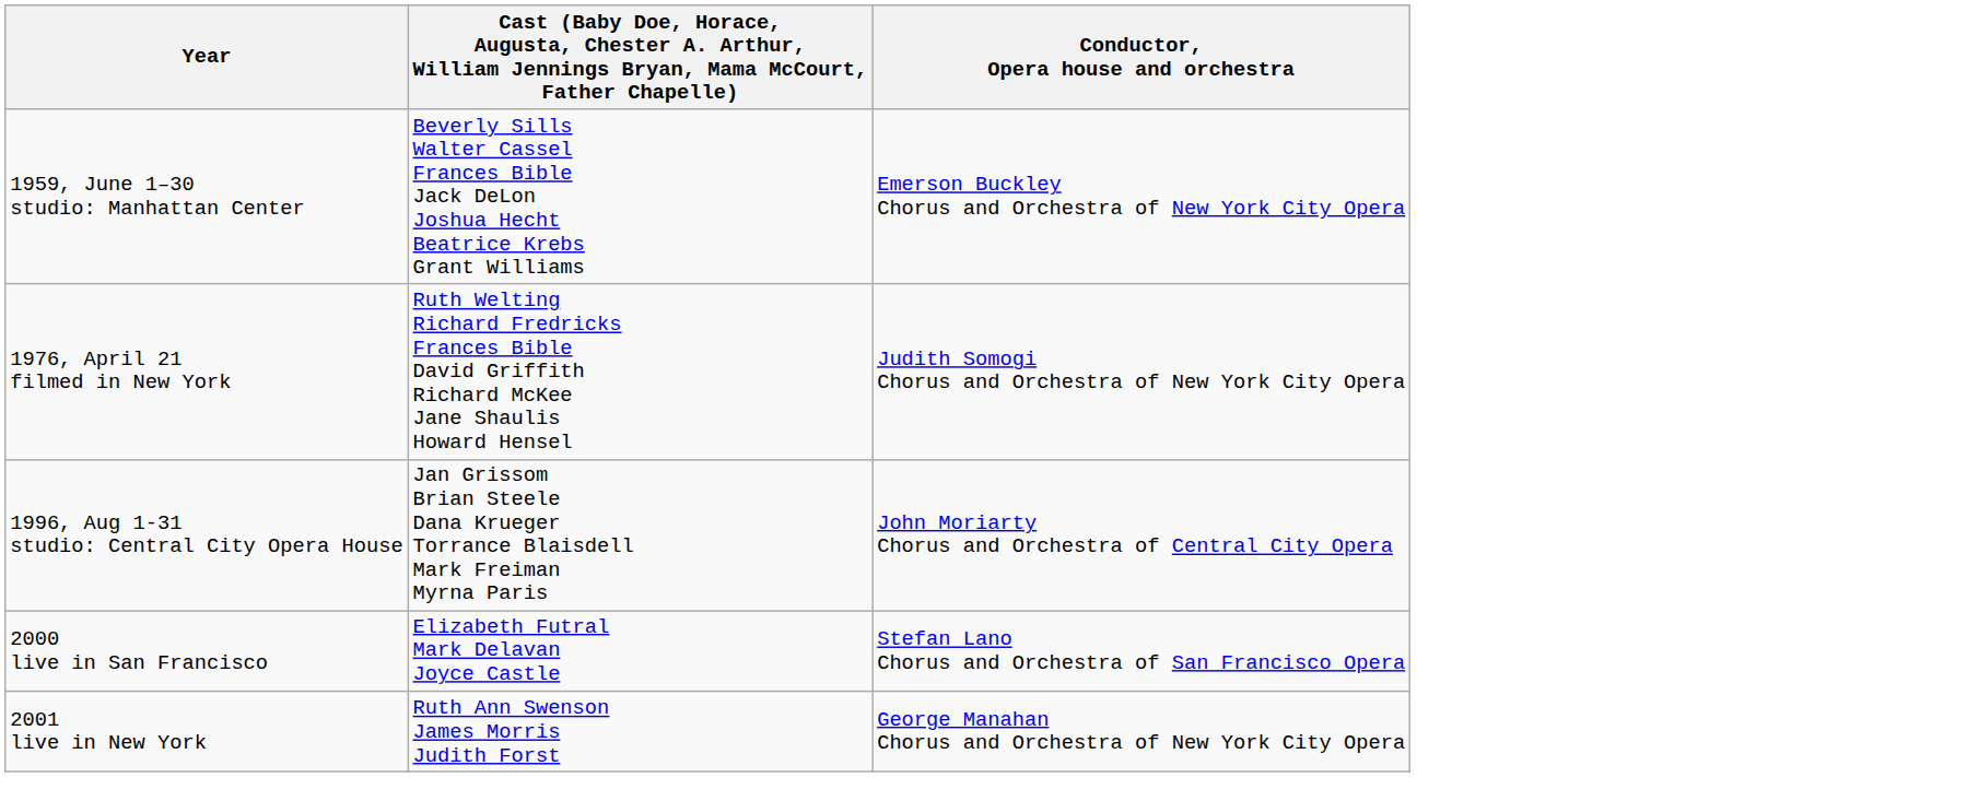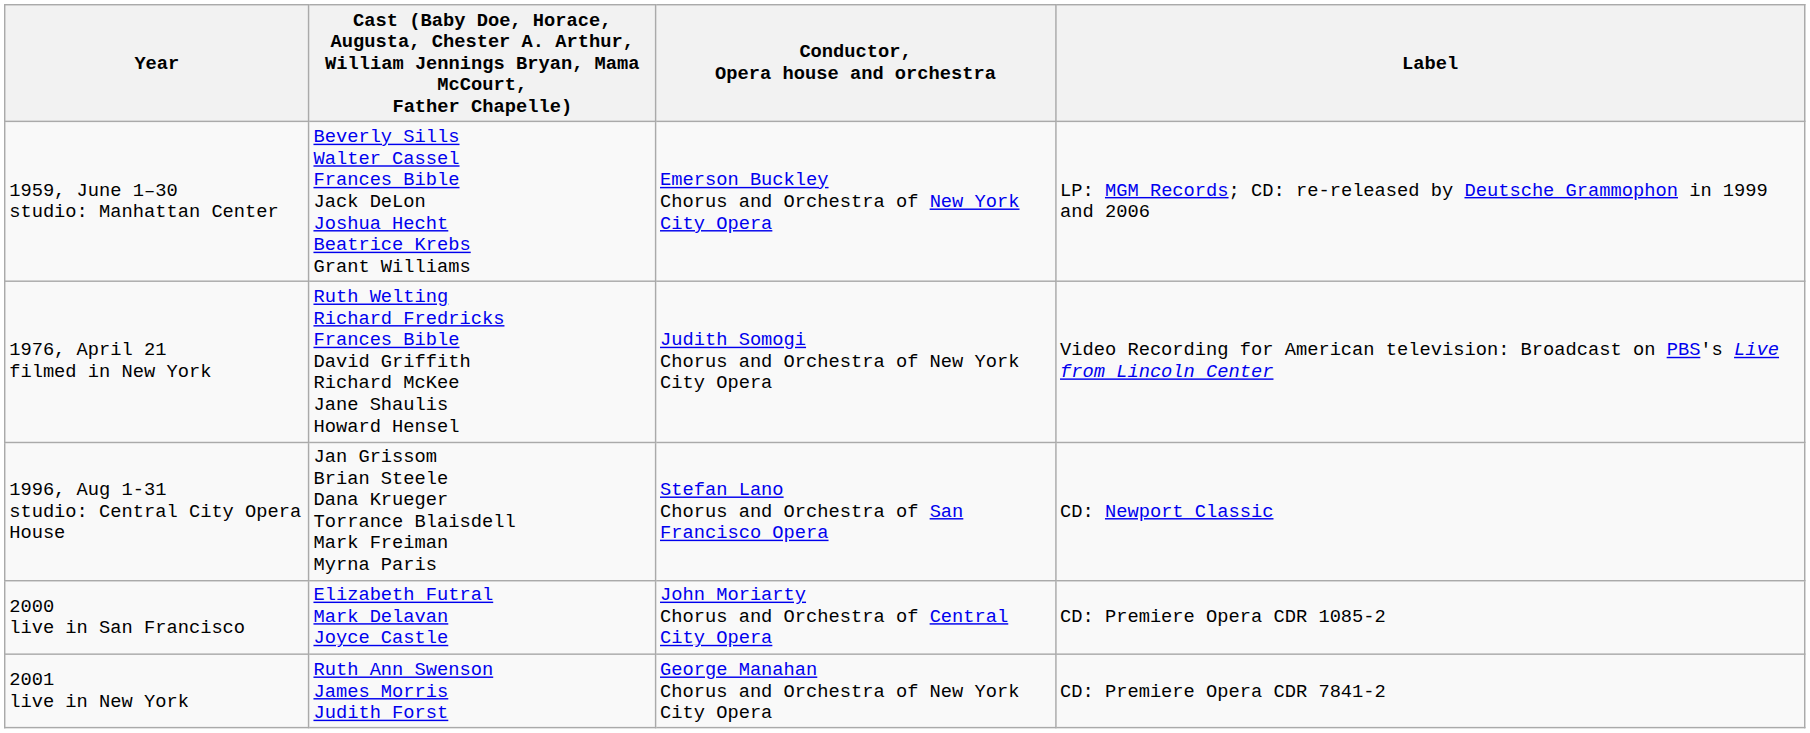+ column: Label | LP: MGM Records; CD: re-released by Deutsche Grammophon in 1999 and 2006 | Video Recording for American television: Broadcast on PBS's Live from Lincoln Center | CD: Newport Classic | CD: Premiere Opera CDR 1085-2 | CD: Premiere Opera CDR 7841-2
1996, Aug 1-31 studio: Central City Opera House | Conductor, Opera house and orchestra: John Moriarty Chorus and Orchestra of Central City Opera -> Stefan Lano Chorus and Orchestra of San Francisco Opera
2000 live in San Francisco | Conductor, Opera house and orchestra: Stefan Lano Chorus and Orchestra of San Francisco Opera -> John Moriarty Chorus and Orchestra of Central City Opera
